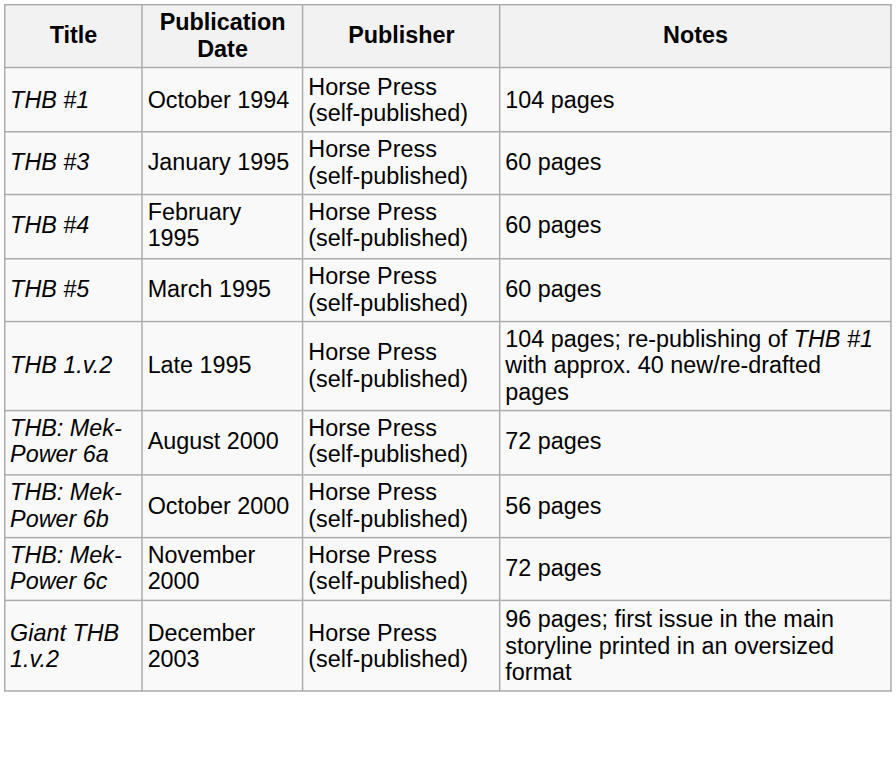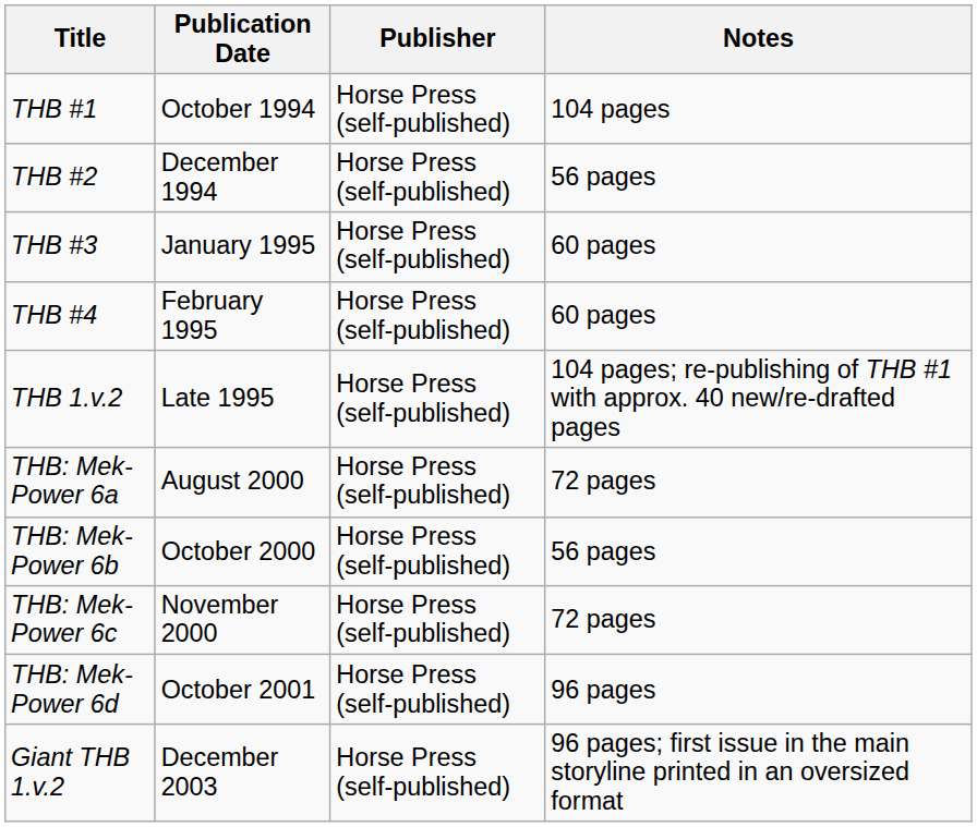+ row: THB #2 | December 1994 | Horse Press (self-published) | 56 pages
- row: THB #5 | March 1995 | Horse Press (self-published) | 60 pages
+ row: THB: Mek-Power 6d | October 2001 | Horse Press (self-published) | 96 pages
